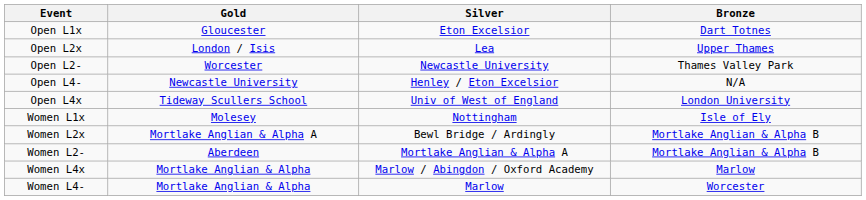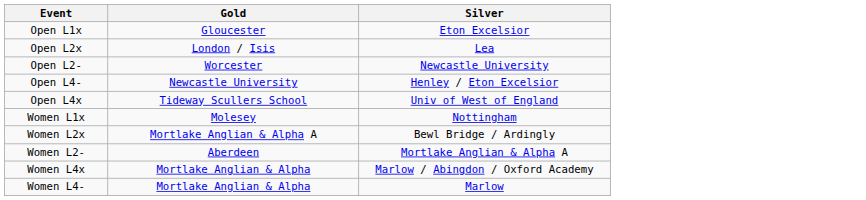- column: Bronze | Dart Totnes | Upper Thames | Thames Valley Park | N/A | London University | Isle of Ely | Mortlake Anglian & Alpha B | Mortlake Anglian & Alpha B | Marlow | Worcester
